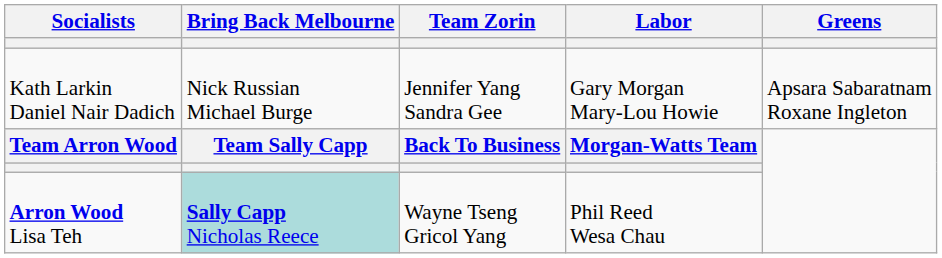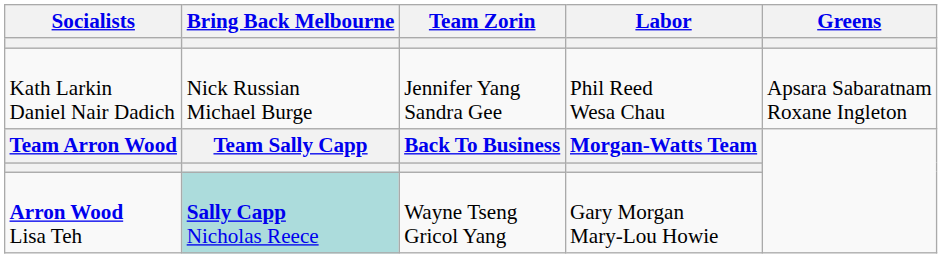Kath Larkin Daniel Nair Dadich | Labor: Gary Morgan Mary-Lou Howie -> Phil Reed Wesa Chau
Arron Wood Lisa Teh | Labor: Phil Reed Wesa Chau -> Gary Morgan Mary-Lou Howie
